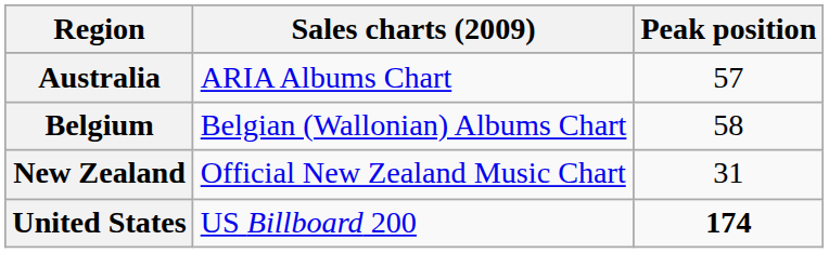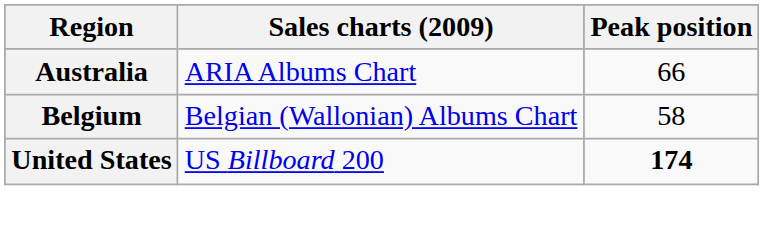Australia | Peak position: 57 -> 66
- row: New Zealand | Official New Zealand Music Chart | 31
